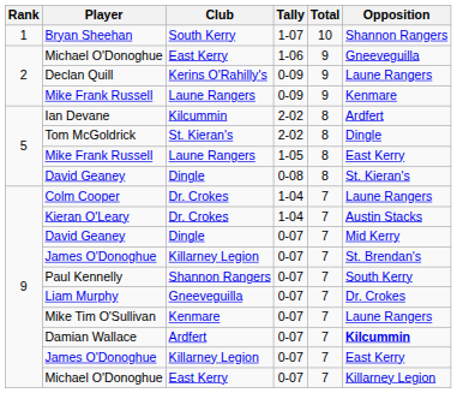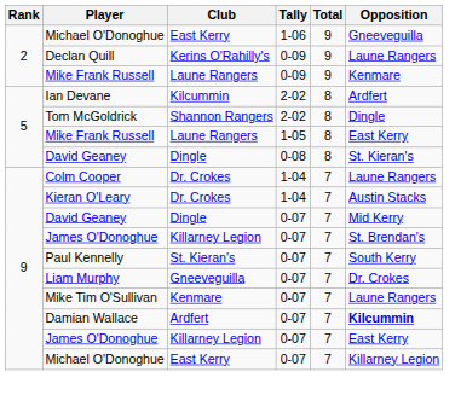- row: 1 | Bryan Sheehan | South Kerry | 1-07 | 10 | Shannon Rangers
Tom McGoldrick | Club: St. Kieran's -> Shannon Rangers
Paul Kennelly | Club: Shannon Rangers -> St. Kieran's
